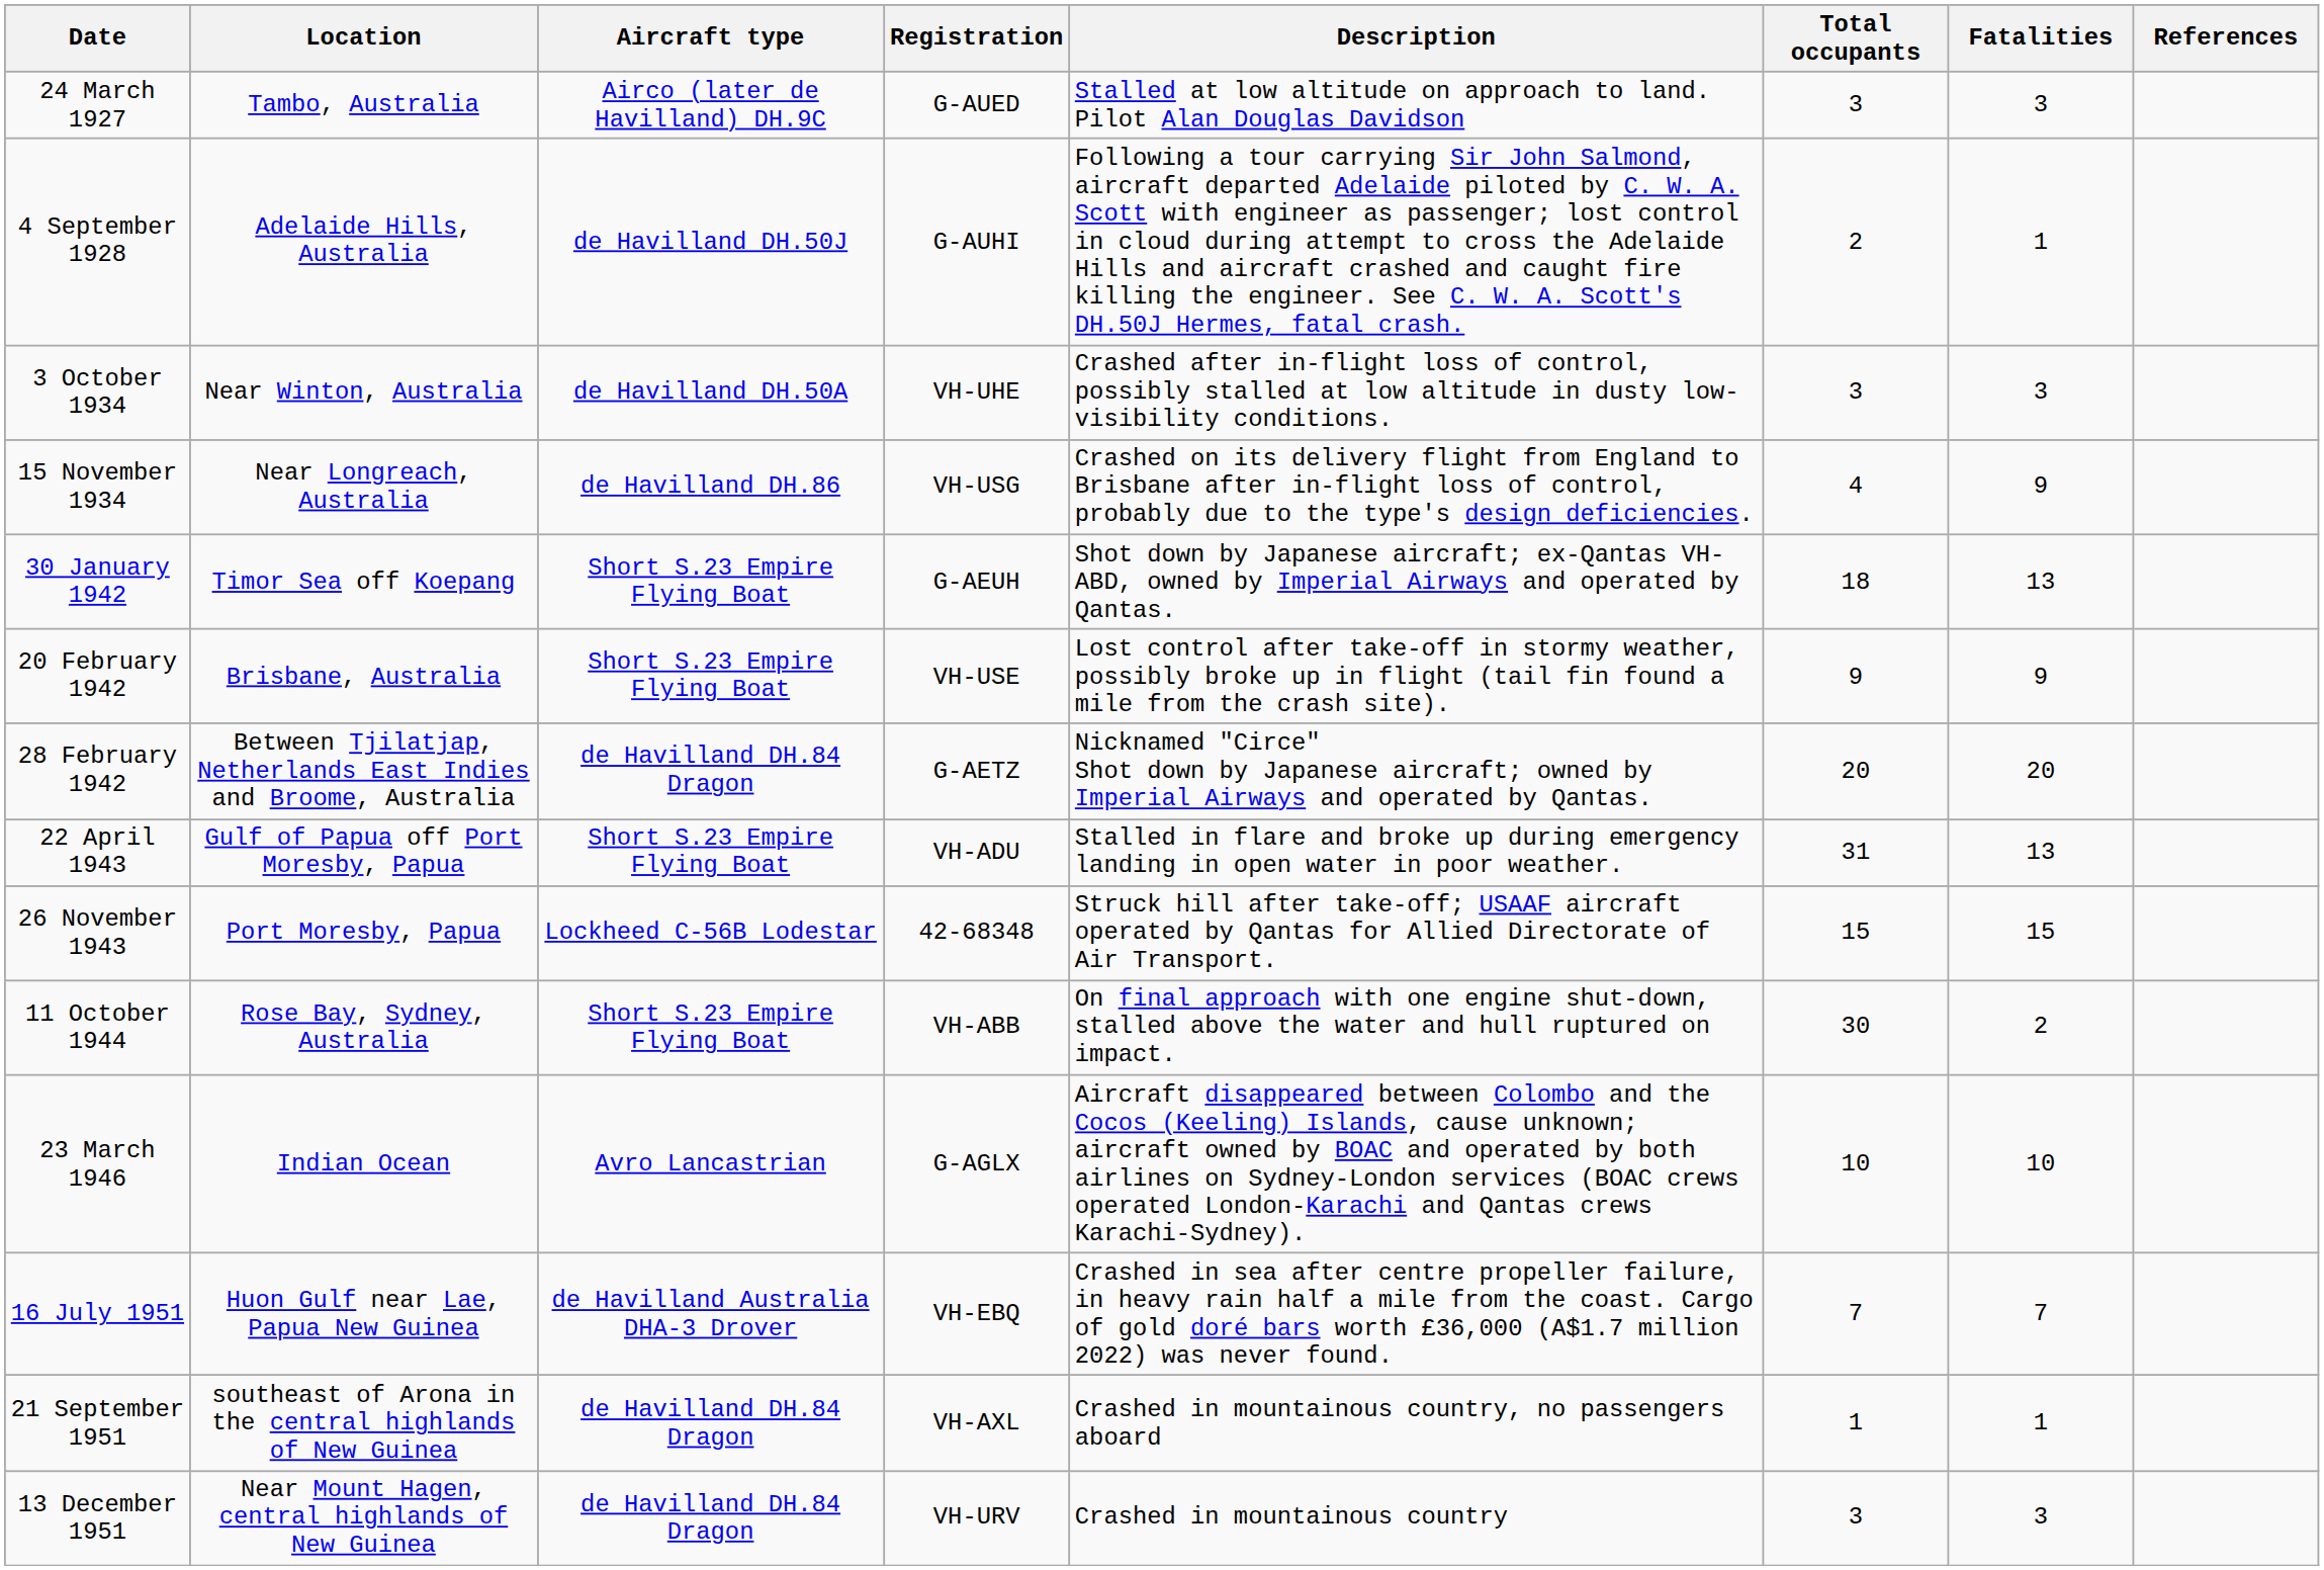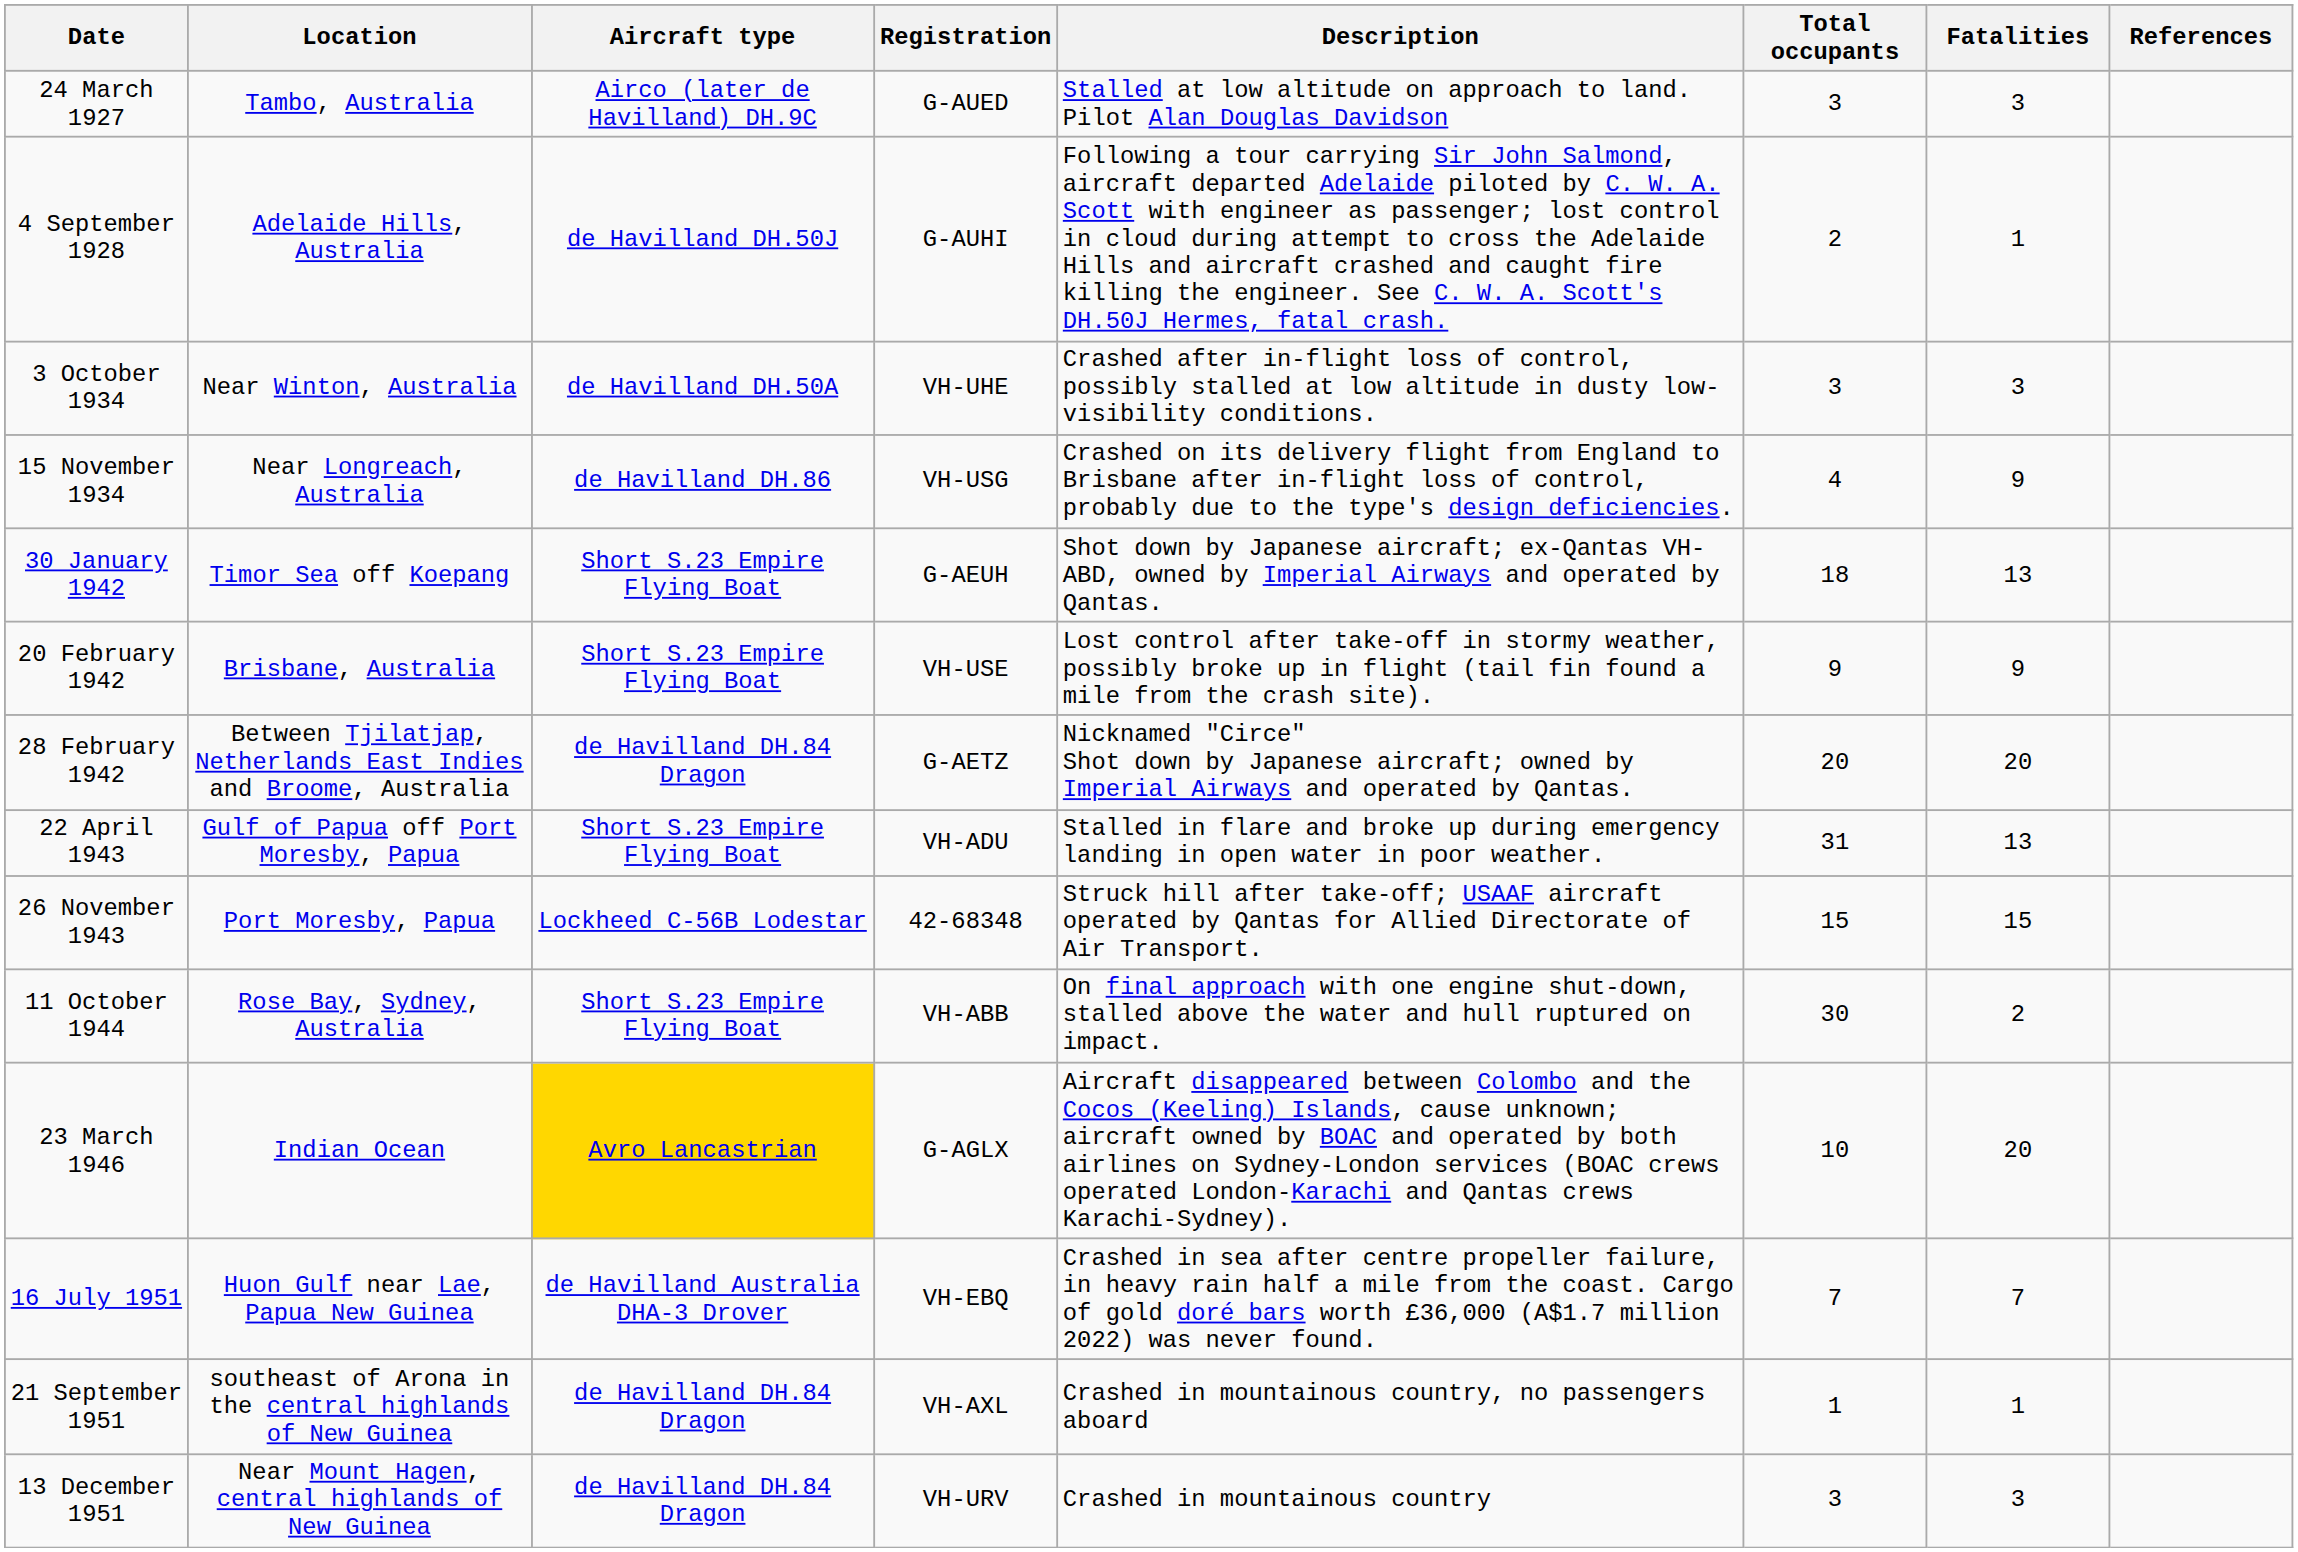23 March 1946 | Aircraft type: no background -> gold background
23 March 1946 | Fatalities: 10 -> 20
